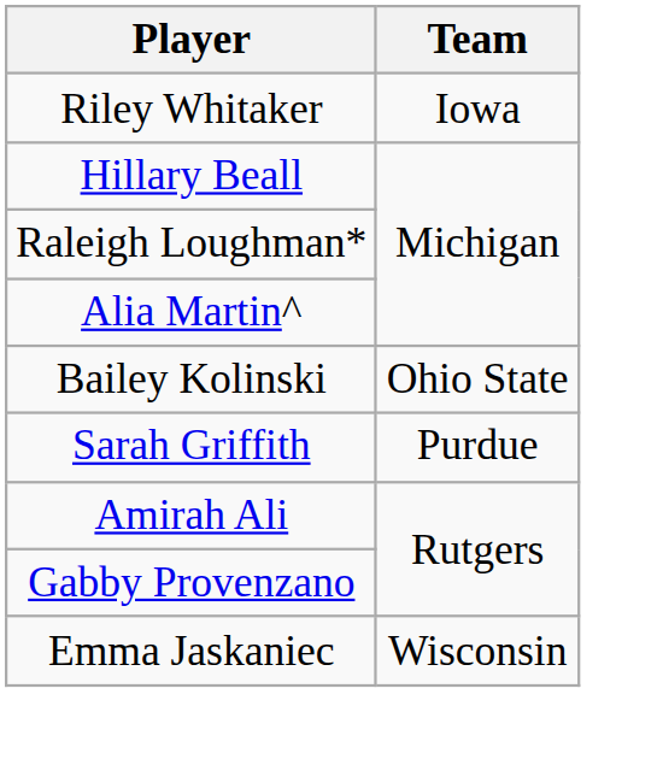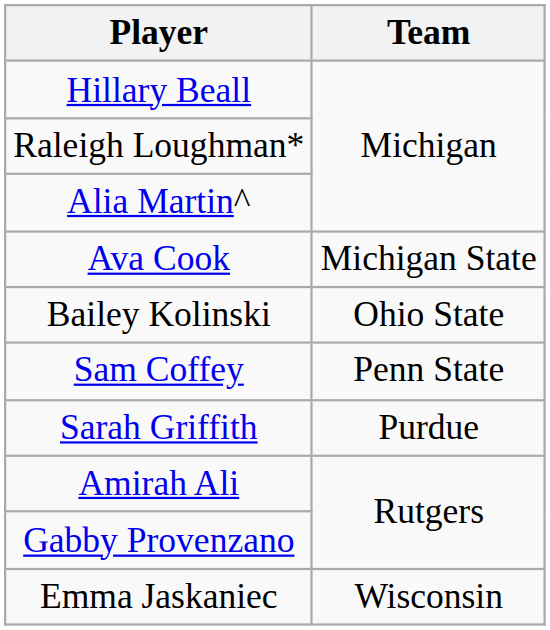- row: Riley Whitaker | Iowa
+ row: Ava Cook | Michigan State
+ row: Sam Coffey | Penn State
